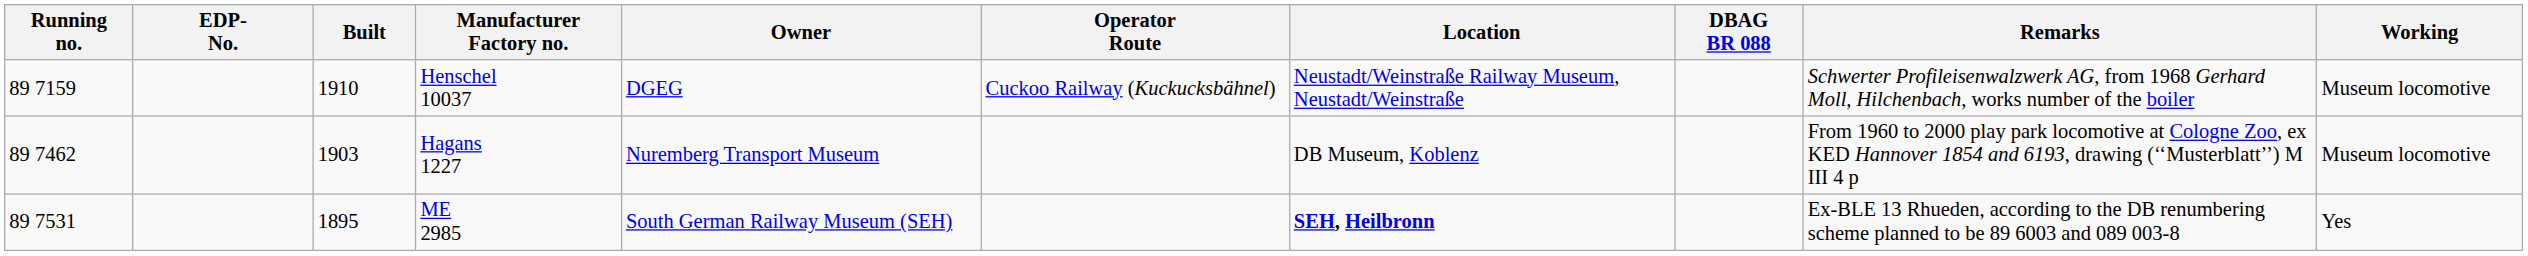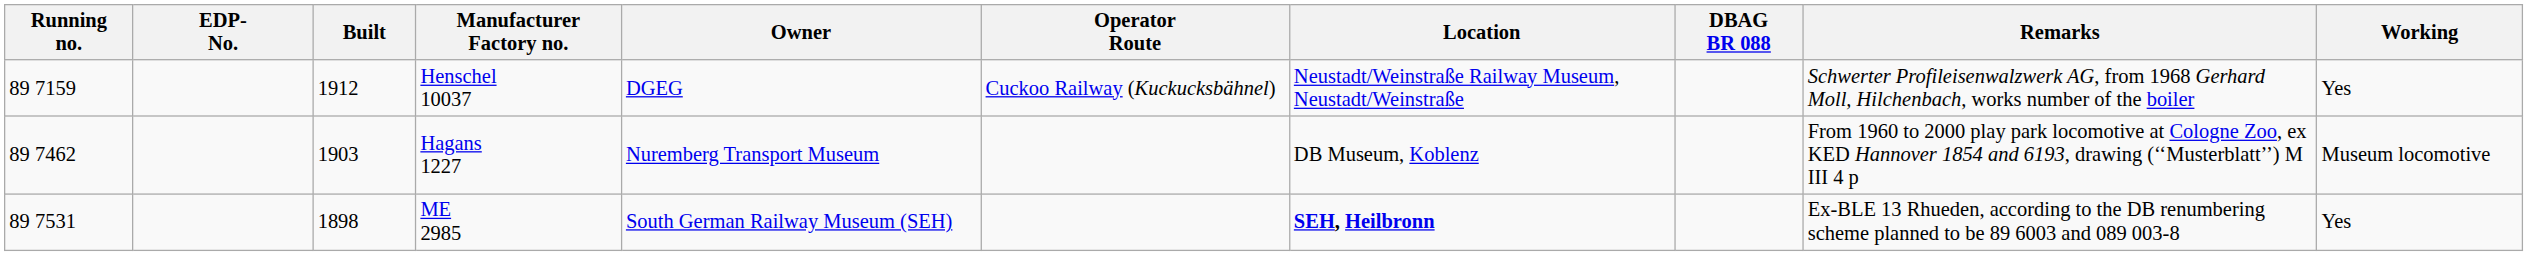Henschel 10037 | Built: 1910 -> 1912
Henschel 10037 | Working: Museum locomotive -> Yes
ME 2985 | Built: 1895 -> 1898
